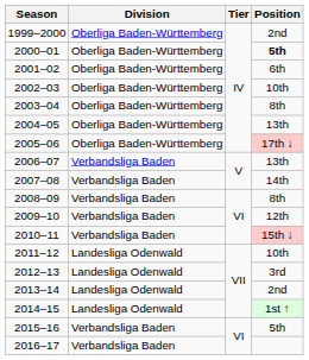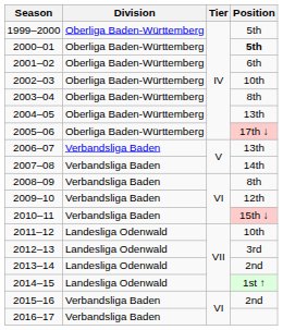1999–2000 | Position: 2nd -> 5th
2015–16 | Position: 5th -> 2nd
